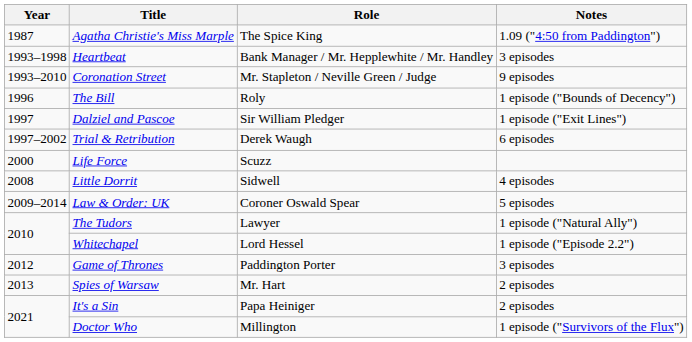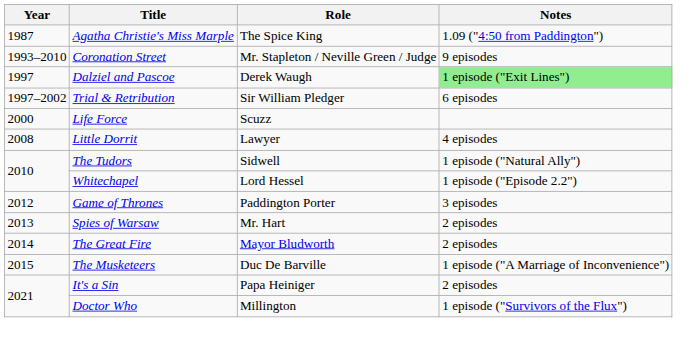- row: 1993–1998 | Heartbeat | Bank Manager / Mr. Hepplewhite / Mr. Handley | 3 episodes
- row: 1996 | The Bill | Roly | 1 episode ("Bounds of Decency")
Dalziel and Pascoe | Role: Sir William Pledger -> Derek Waugh
Dalziel and Pascoe | Notes: no background -> lightgreen background
Trial & Retribution | Role: Derek Waugh -> Sir William Pledger
Little Dorrit | Role: Sidwell -> Lawyer
- row: 2009–2014 | Law & Order: UK | Coroner Oswald Spear | 5 episodes
The Tudors | Role: Lawyer -> Sidwell
+ row: 2014 | The Great Fire | Mayor Bludworth | 2 episodes
+ row: 2015 | The Musketeers | Duc De Barville | 1 episode ("A Marriage of Inconvenience")
